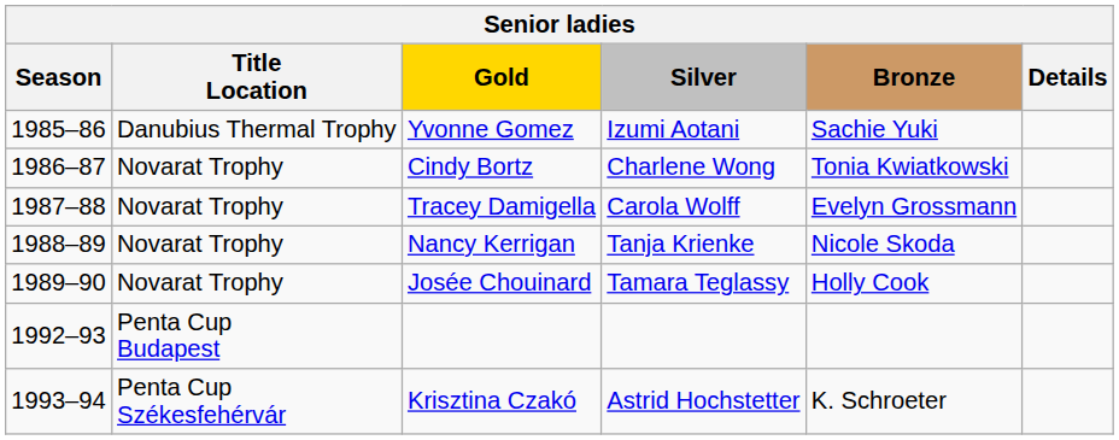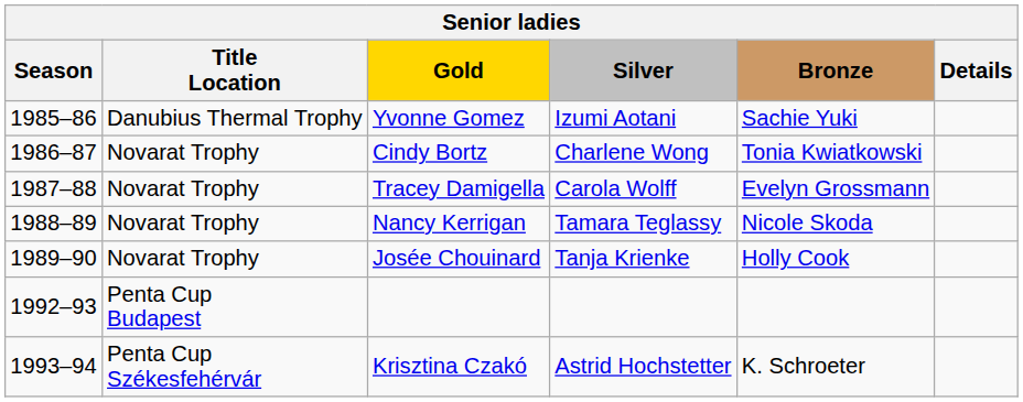Nancy Kerrigan | Silver: Tanja Krienke -> Tamara Teglassy
Josée Chouinard | Silver: Tamara Teglassy -> Tanja Krienke
